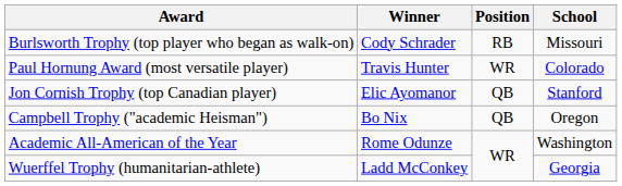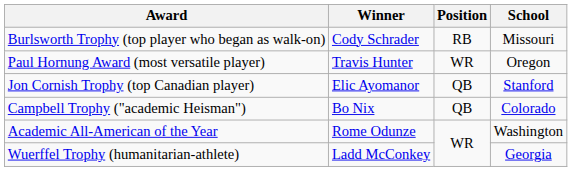Paul Hornung Award (most versatile player) | School: Colorado -> Oregon
Campbell Trophy ("academic Heisman") | School: Oregon -> Colorado
